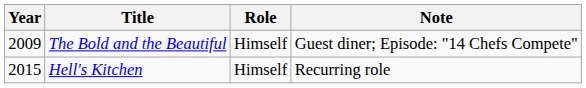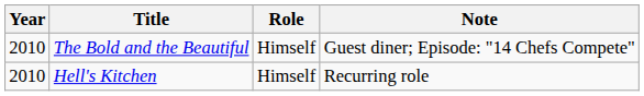The Bold and the Beautiful | Year: 2009 -> 2010
Hell's Kitchen | Year: 2015 -> 2010
